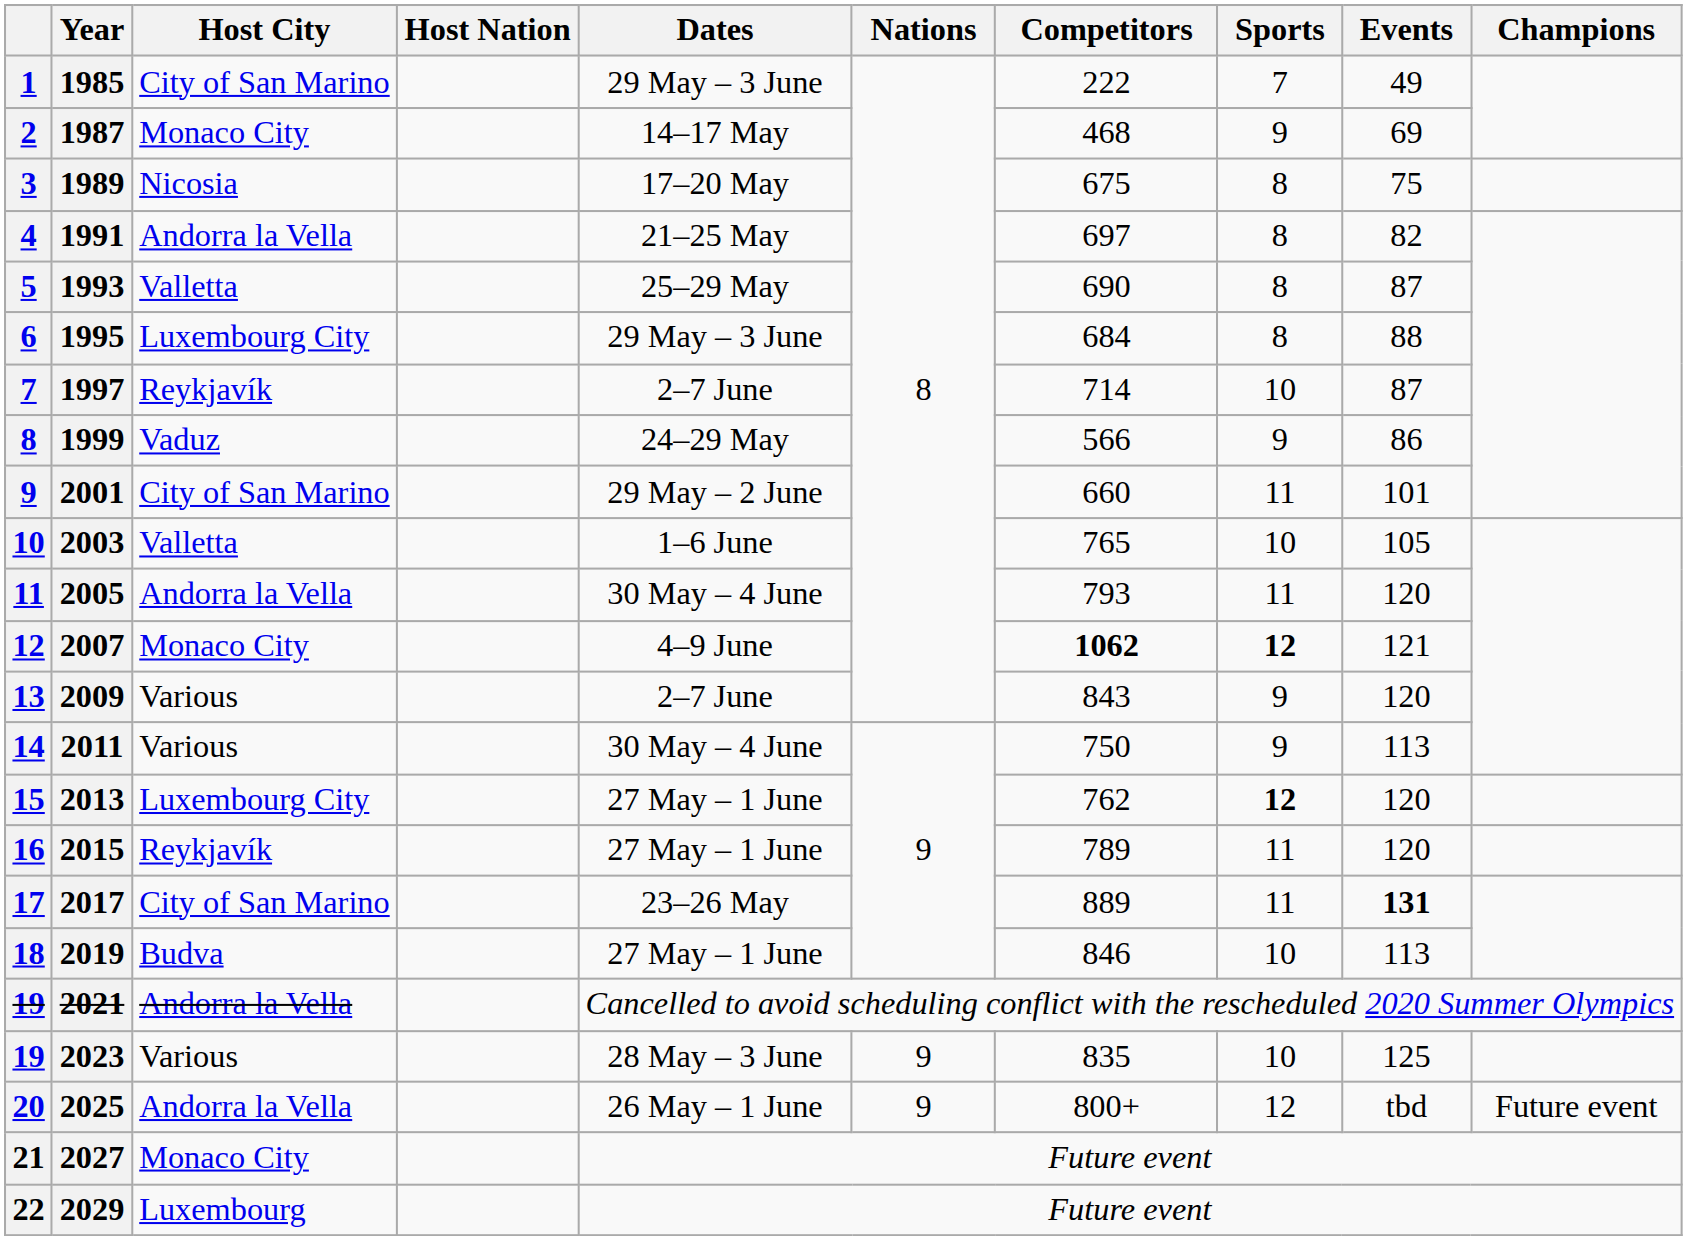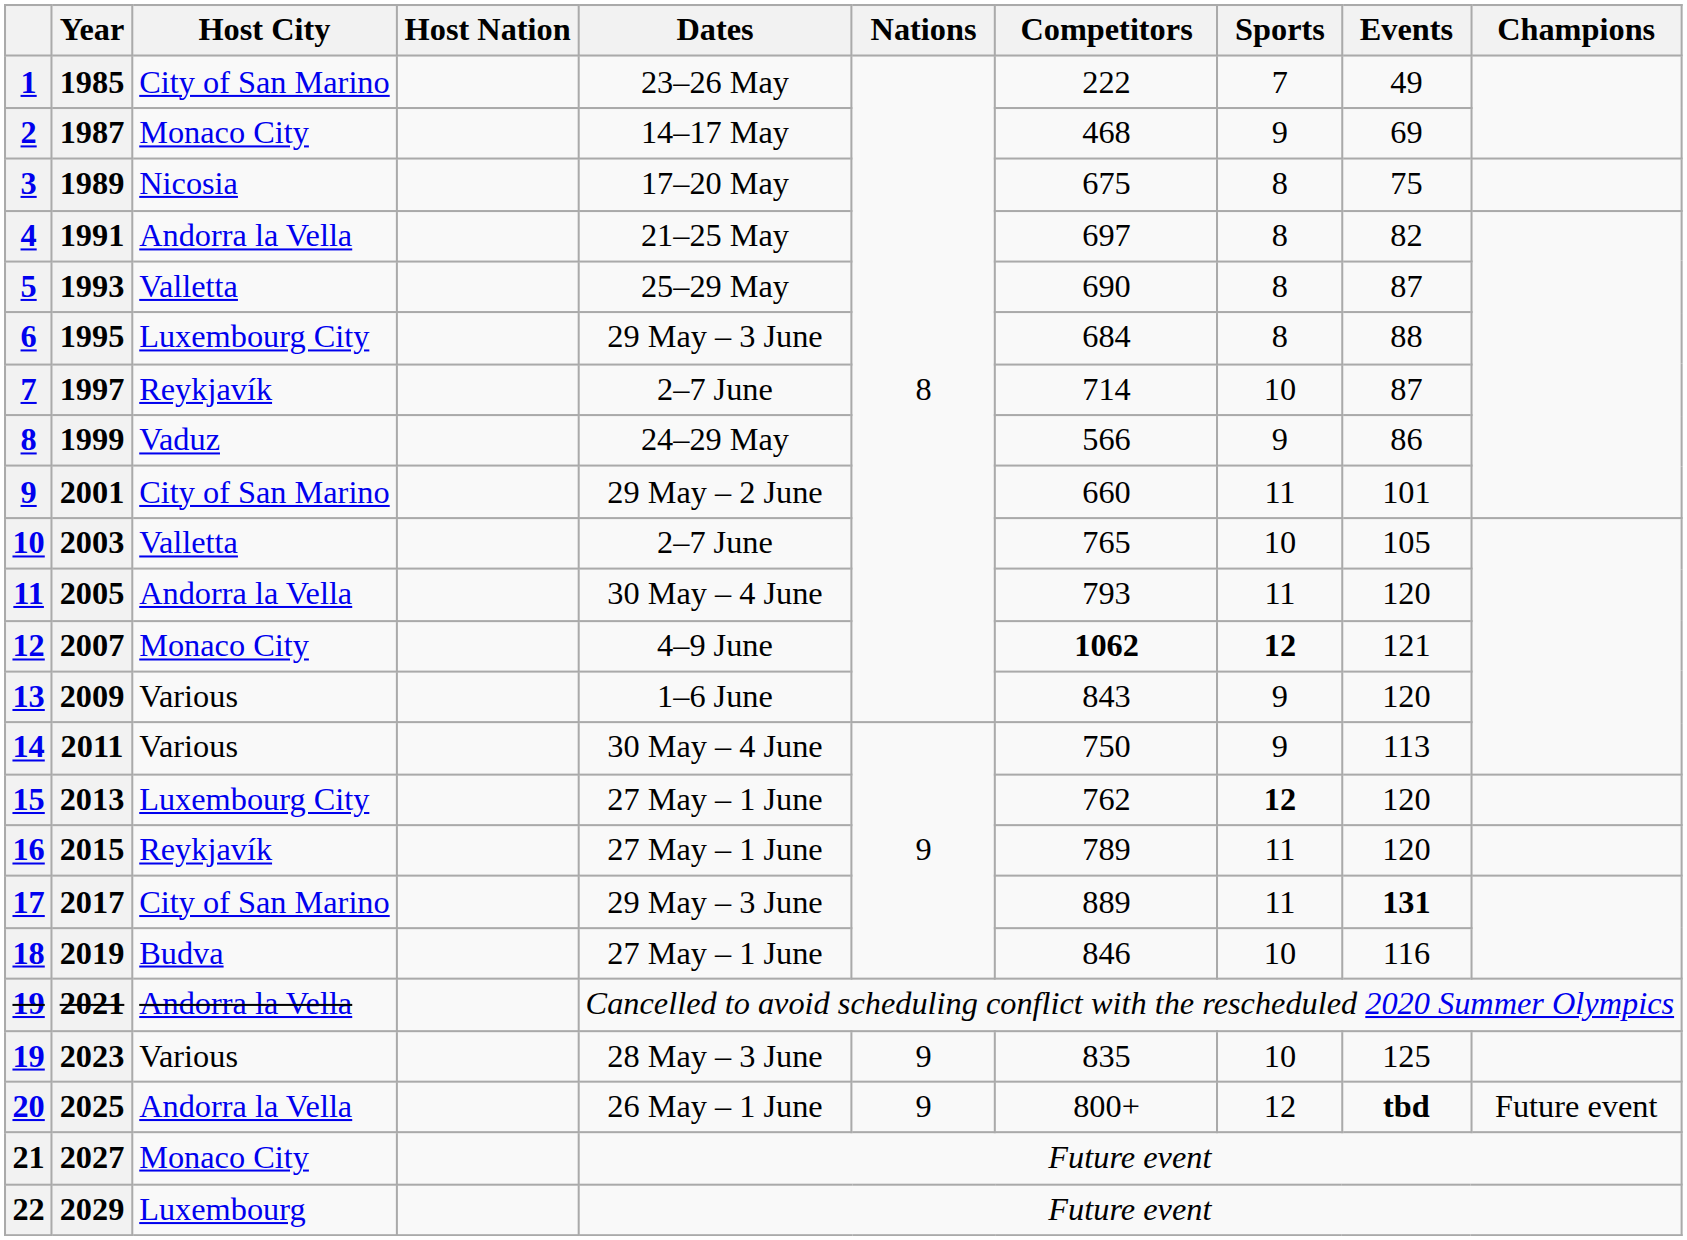1985 | Dates: 29 May – 3 June -> 23–26 May
2003 | Dates: 1–6 June -> 2–7 June
2009 | Dates: 2–7 June -> 1–6 June
2017 | Dates: 23–26 May -> 29 May – 3 June
2019 | Events: 113 -> 116
2025 | Events: normal -> bold
